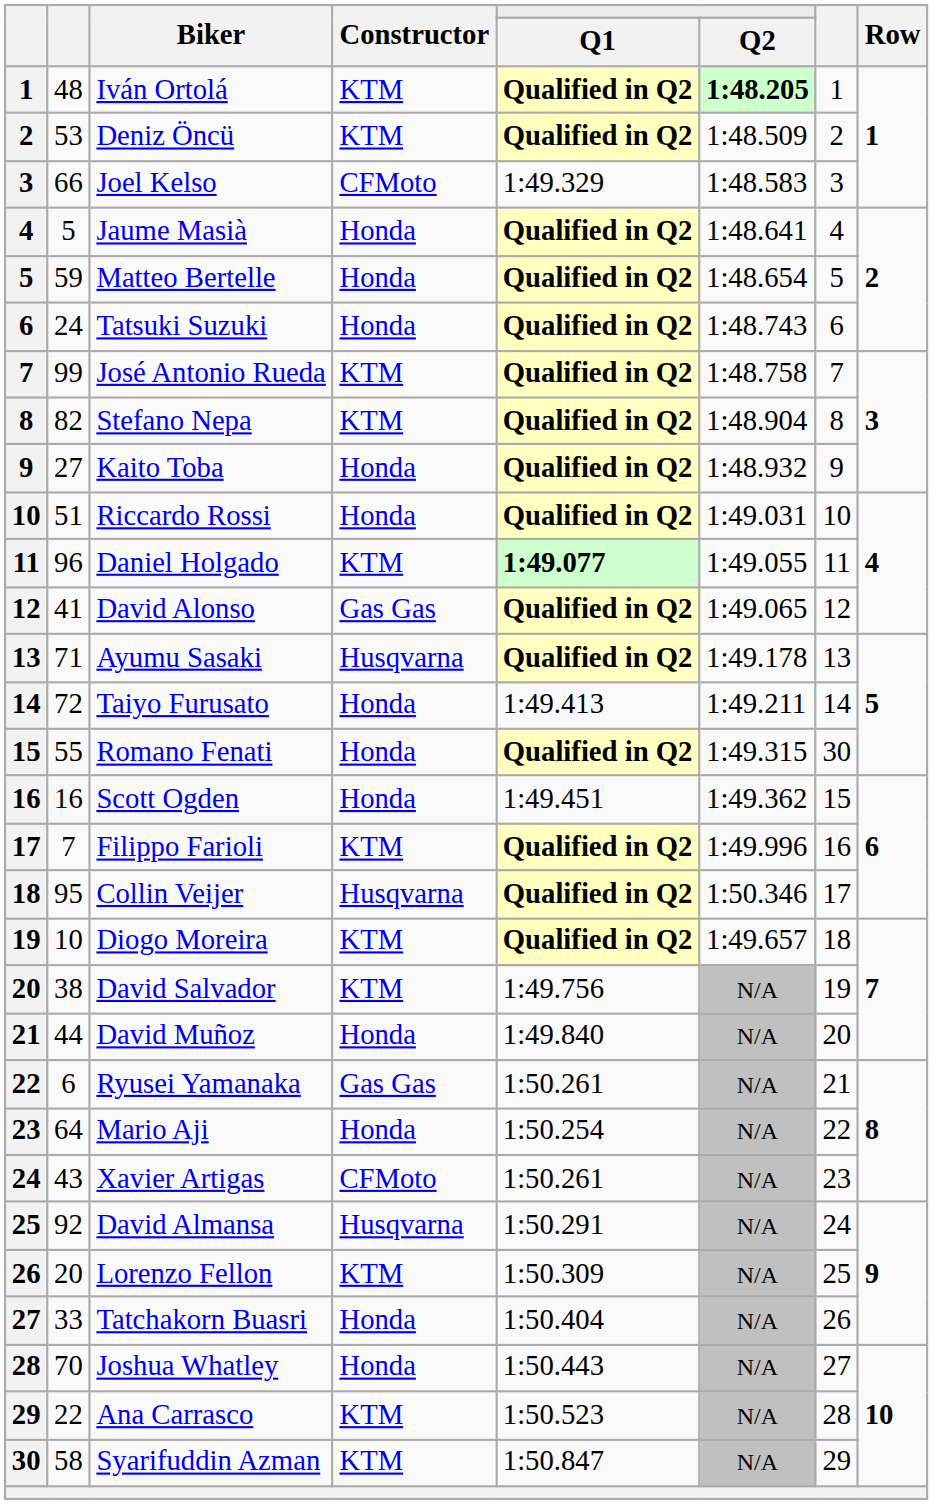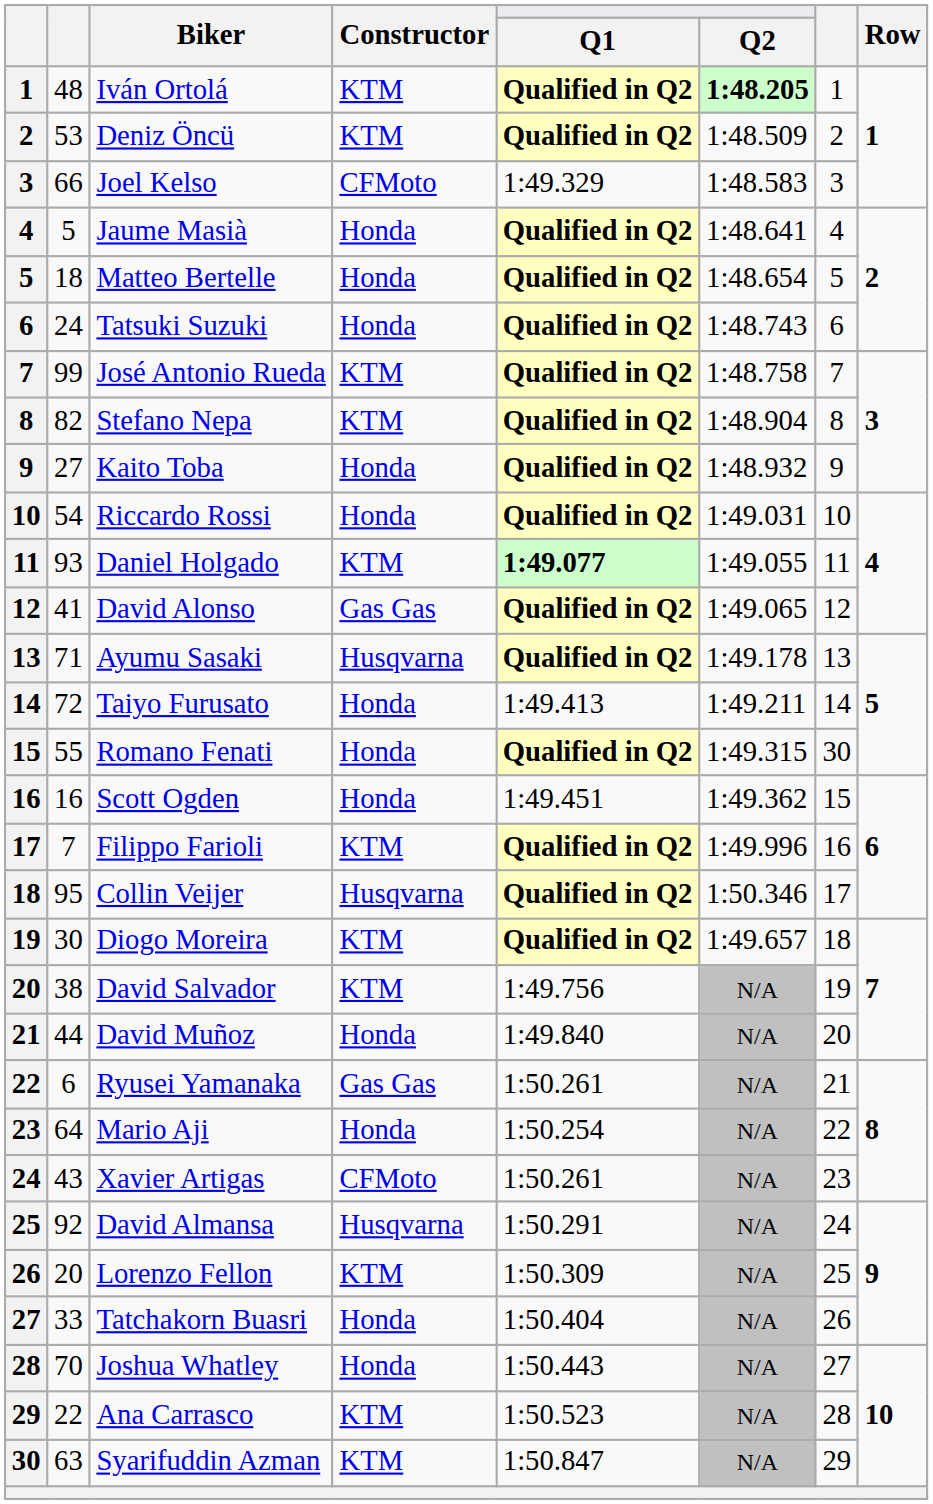Matteo Bertelle | column 2: 59 -> 18
Riccardo Rossi | column 2: 51 -> 54
Daniel Holgado | column 2: 96 -> 93
Diogo Moreira | column 2: 10 -> 30
Syarifuddin Azman | column 2: 58 -> 63
